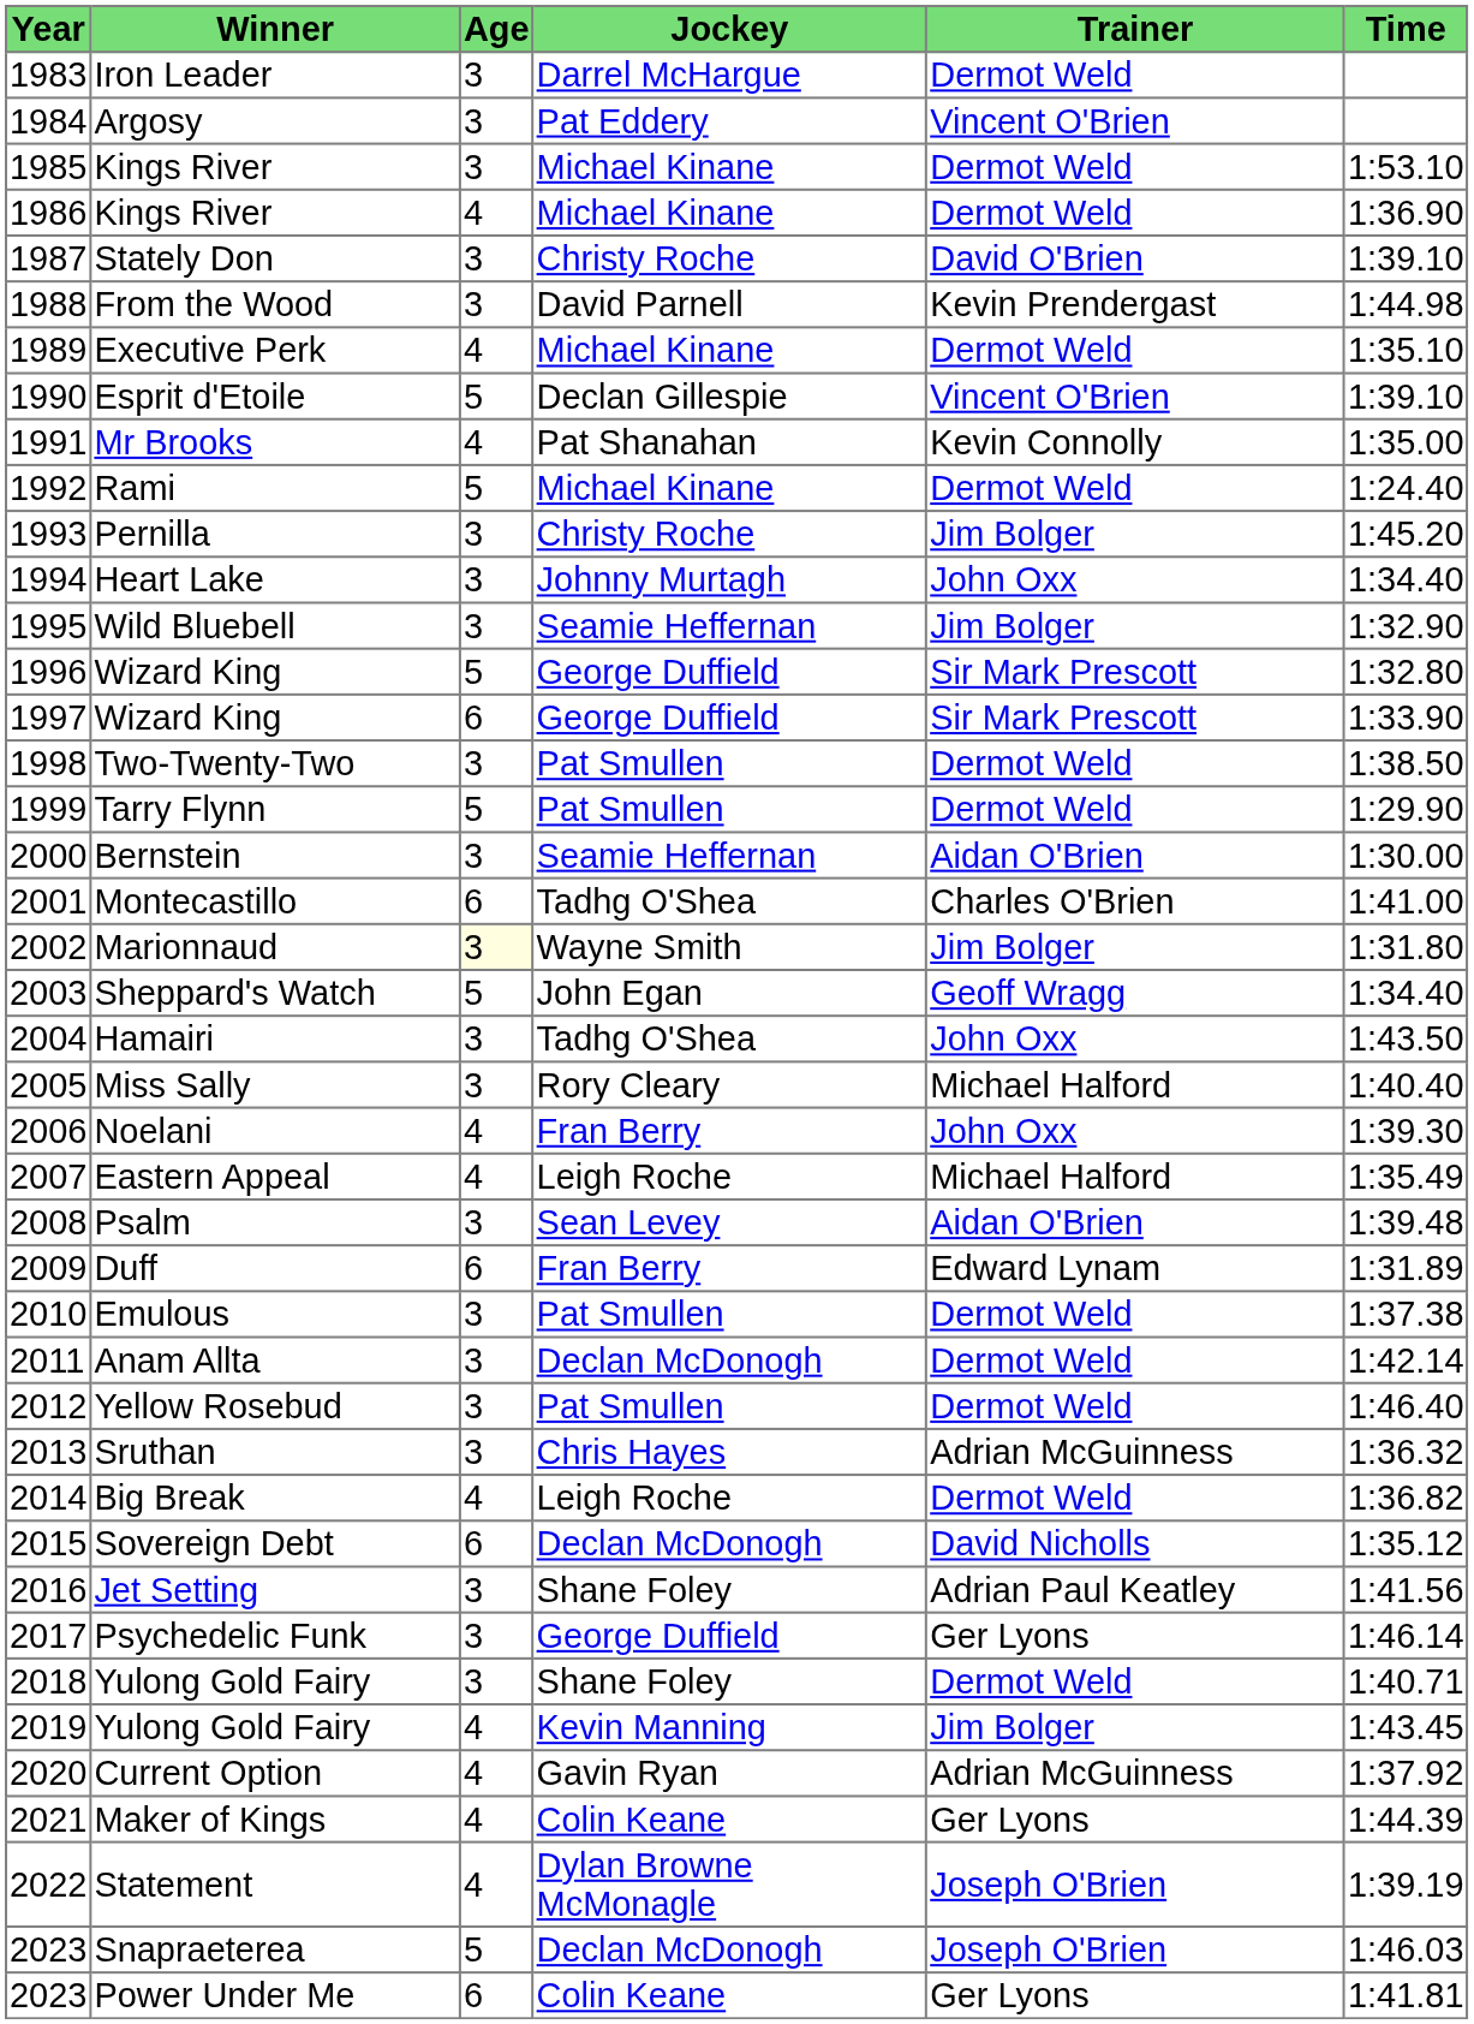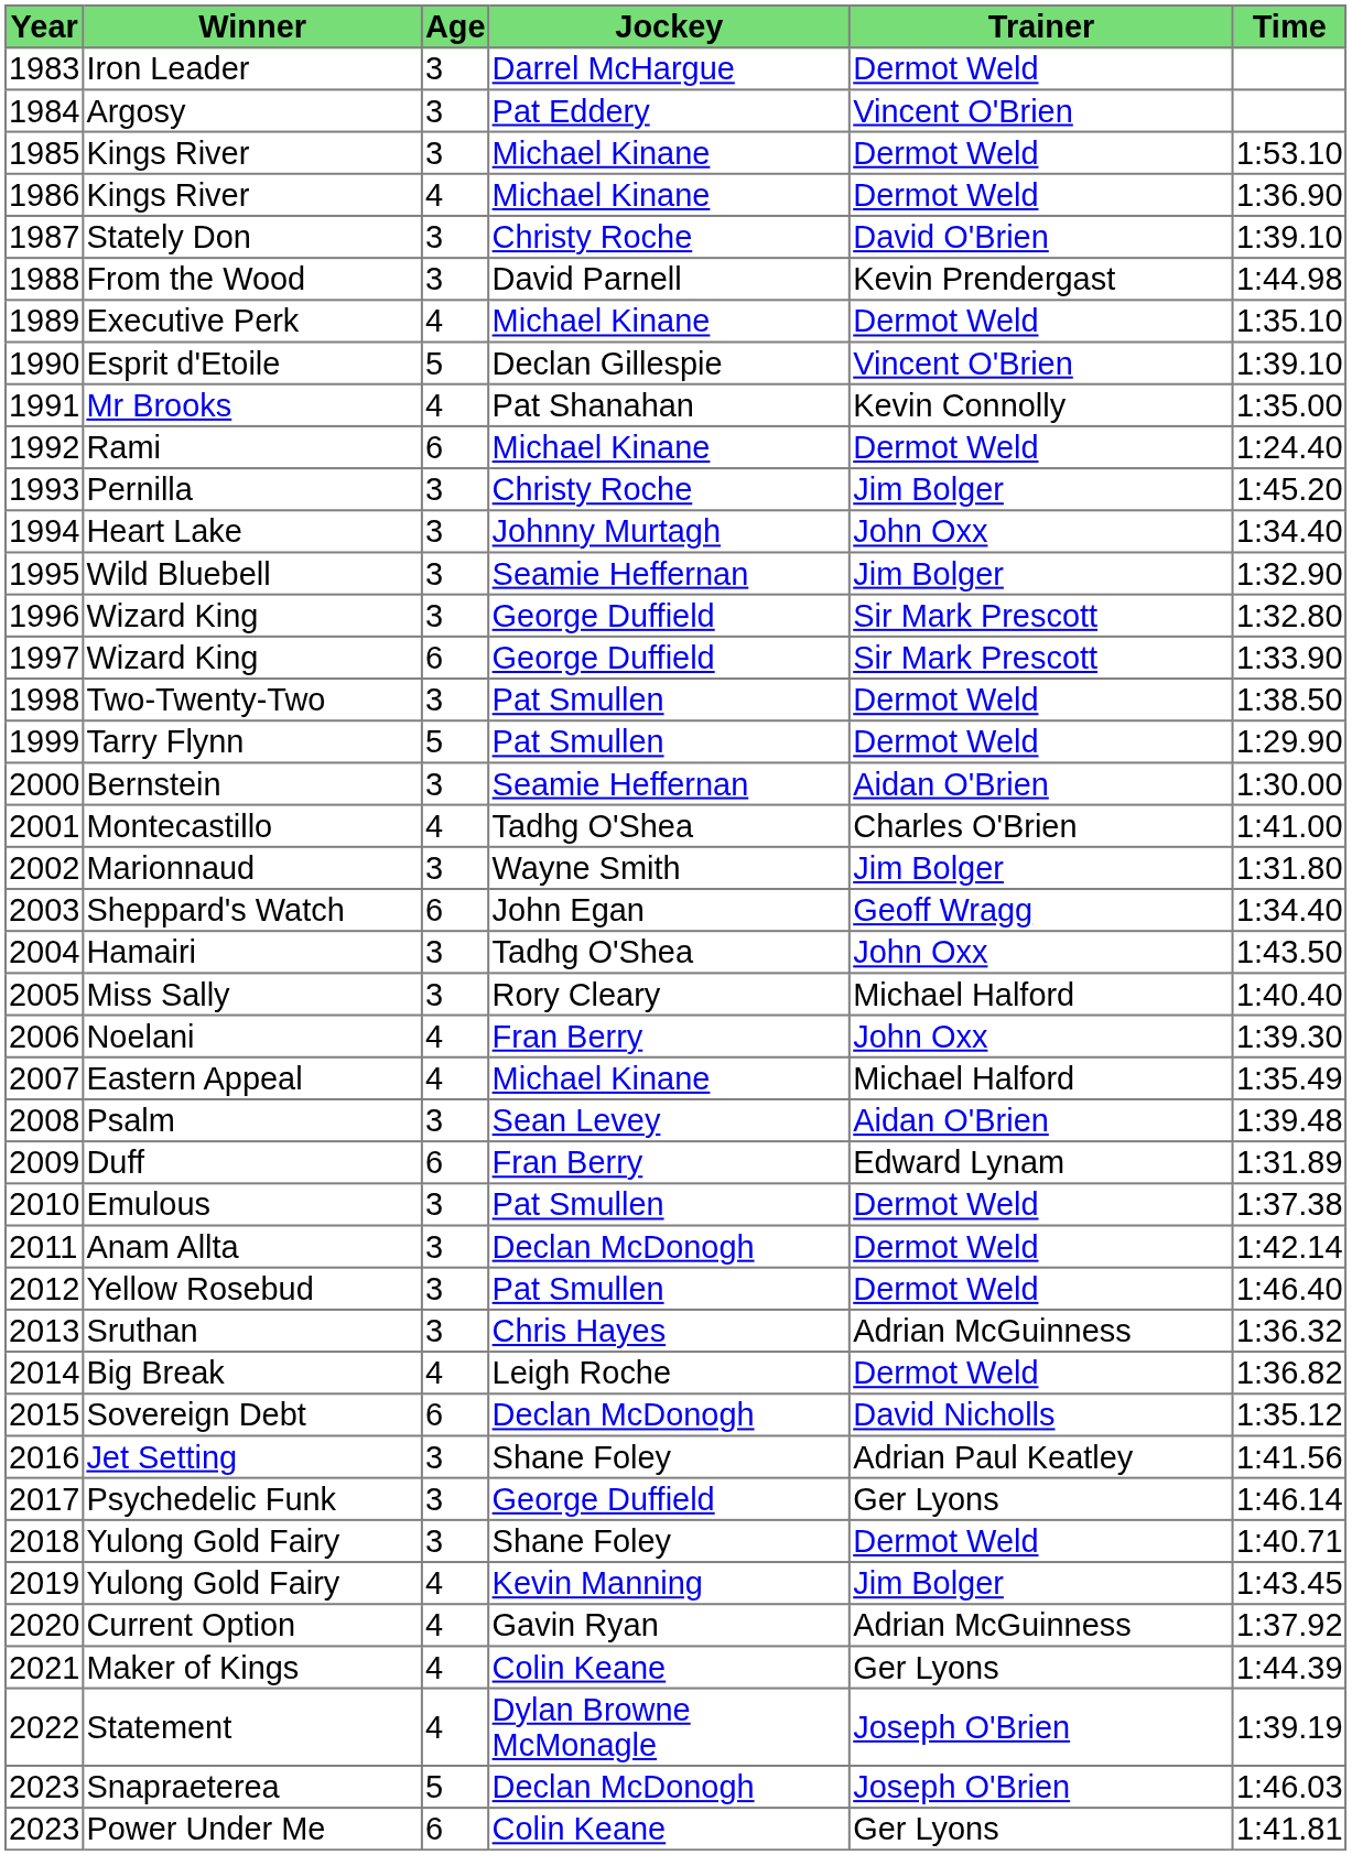Rami | Age: 5 -> 6
1996 / Wizard King | Age: 5 -> 3
Montecastillo | Age: 6 -> 4
Marionnaud | Age: lightyellow background -> no background
Sheppard's Watch | Age: 5 -> 6
Eastern Appeal | Jockey: Leigh Roche -> Michael Kinane
